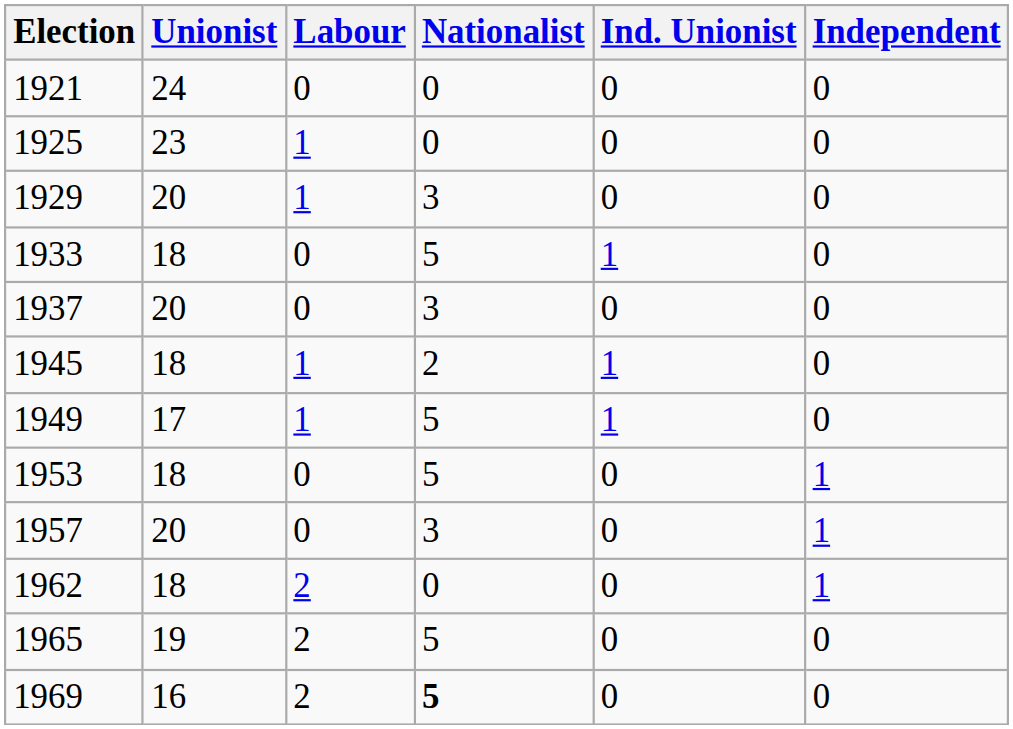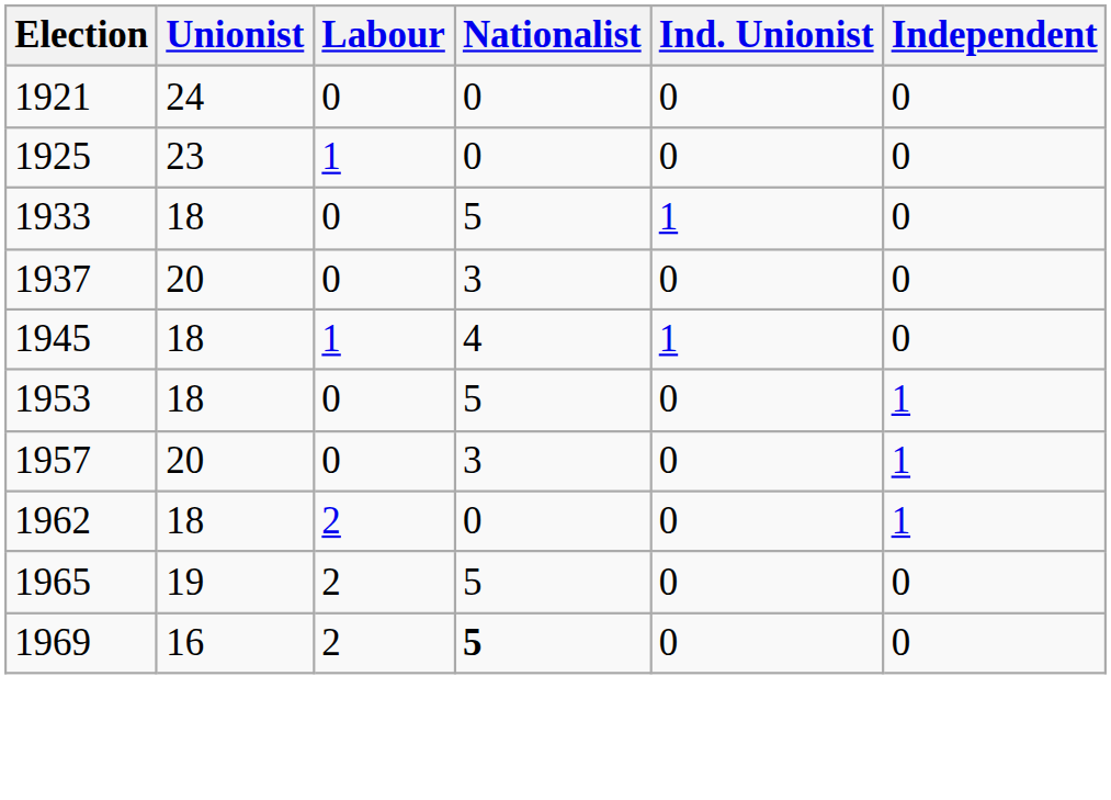- row: 1929 | 20 | 1 | 3 | 0 | 0
1945 | Nationalist: 2 -> 4
- row: 1949 | 17 | 1 | 5 | 1 | 0
